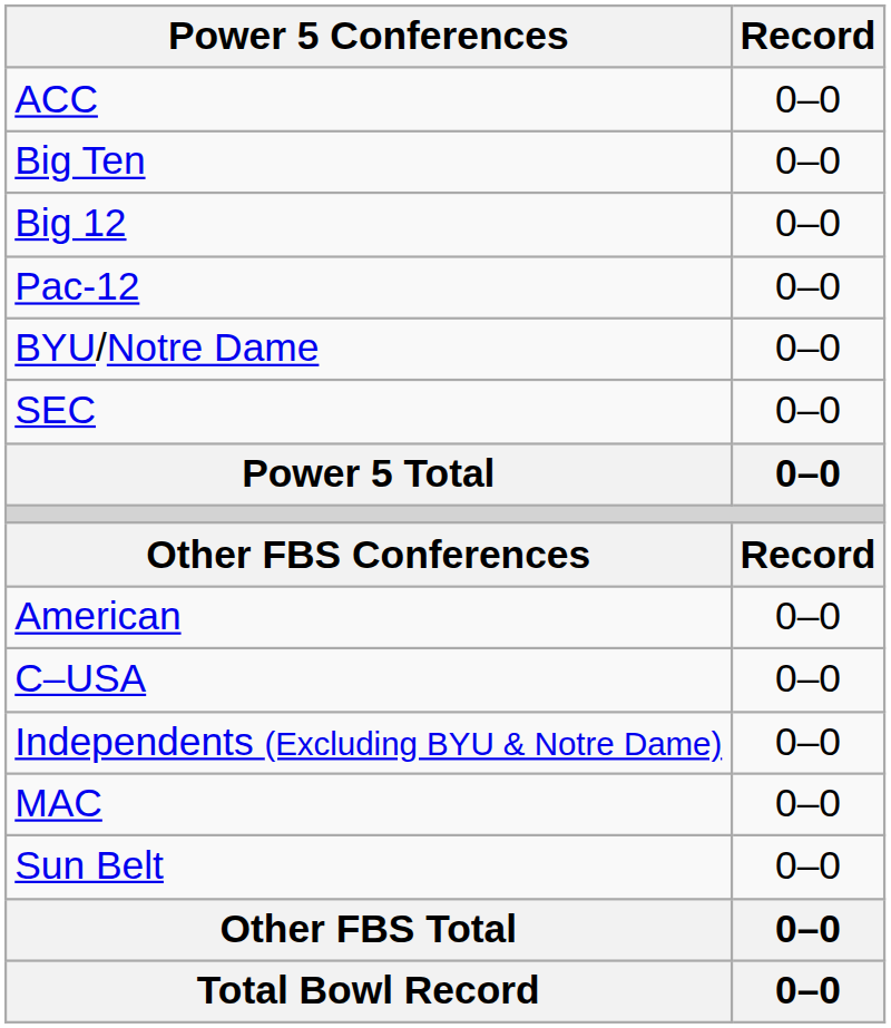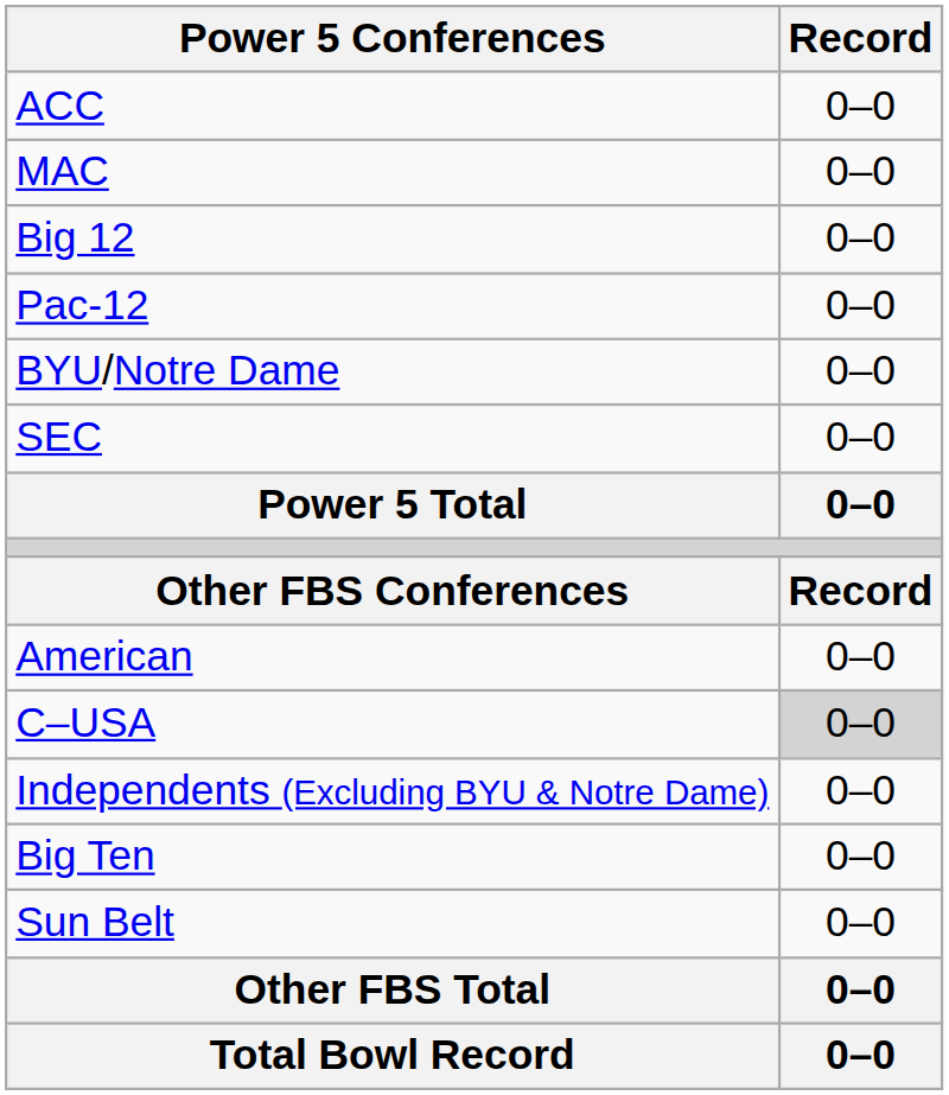rows swapped: Big Ten <-> MAC
C–USA | Record: no background -> lightgrey background
